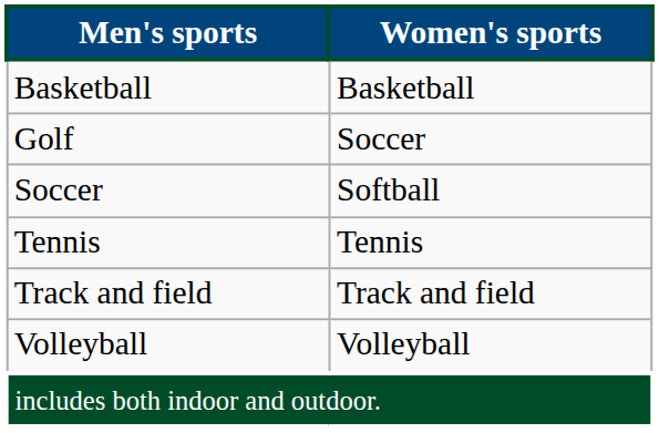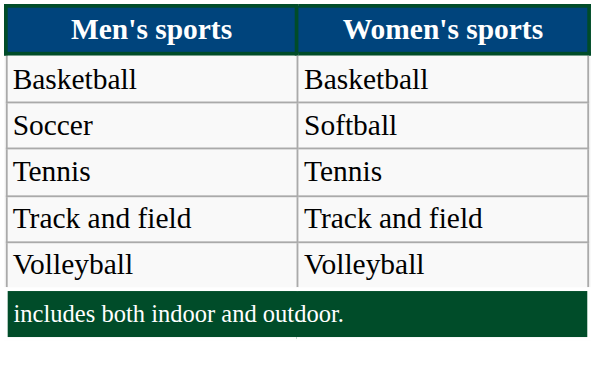- row: Golf | Soccer
